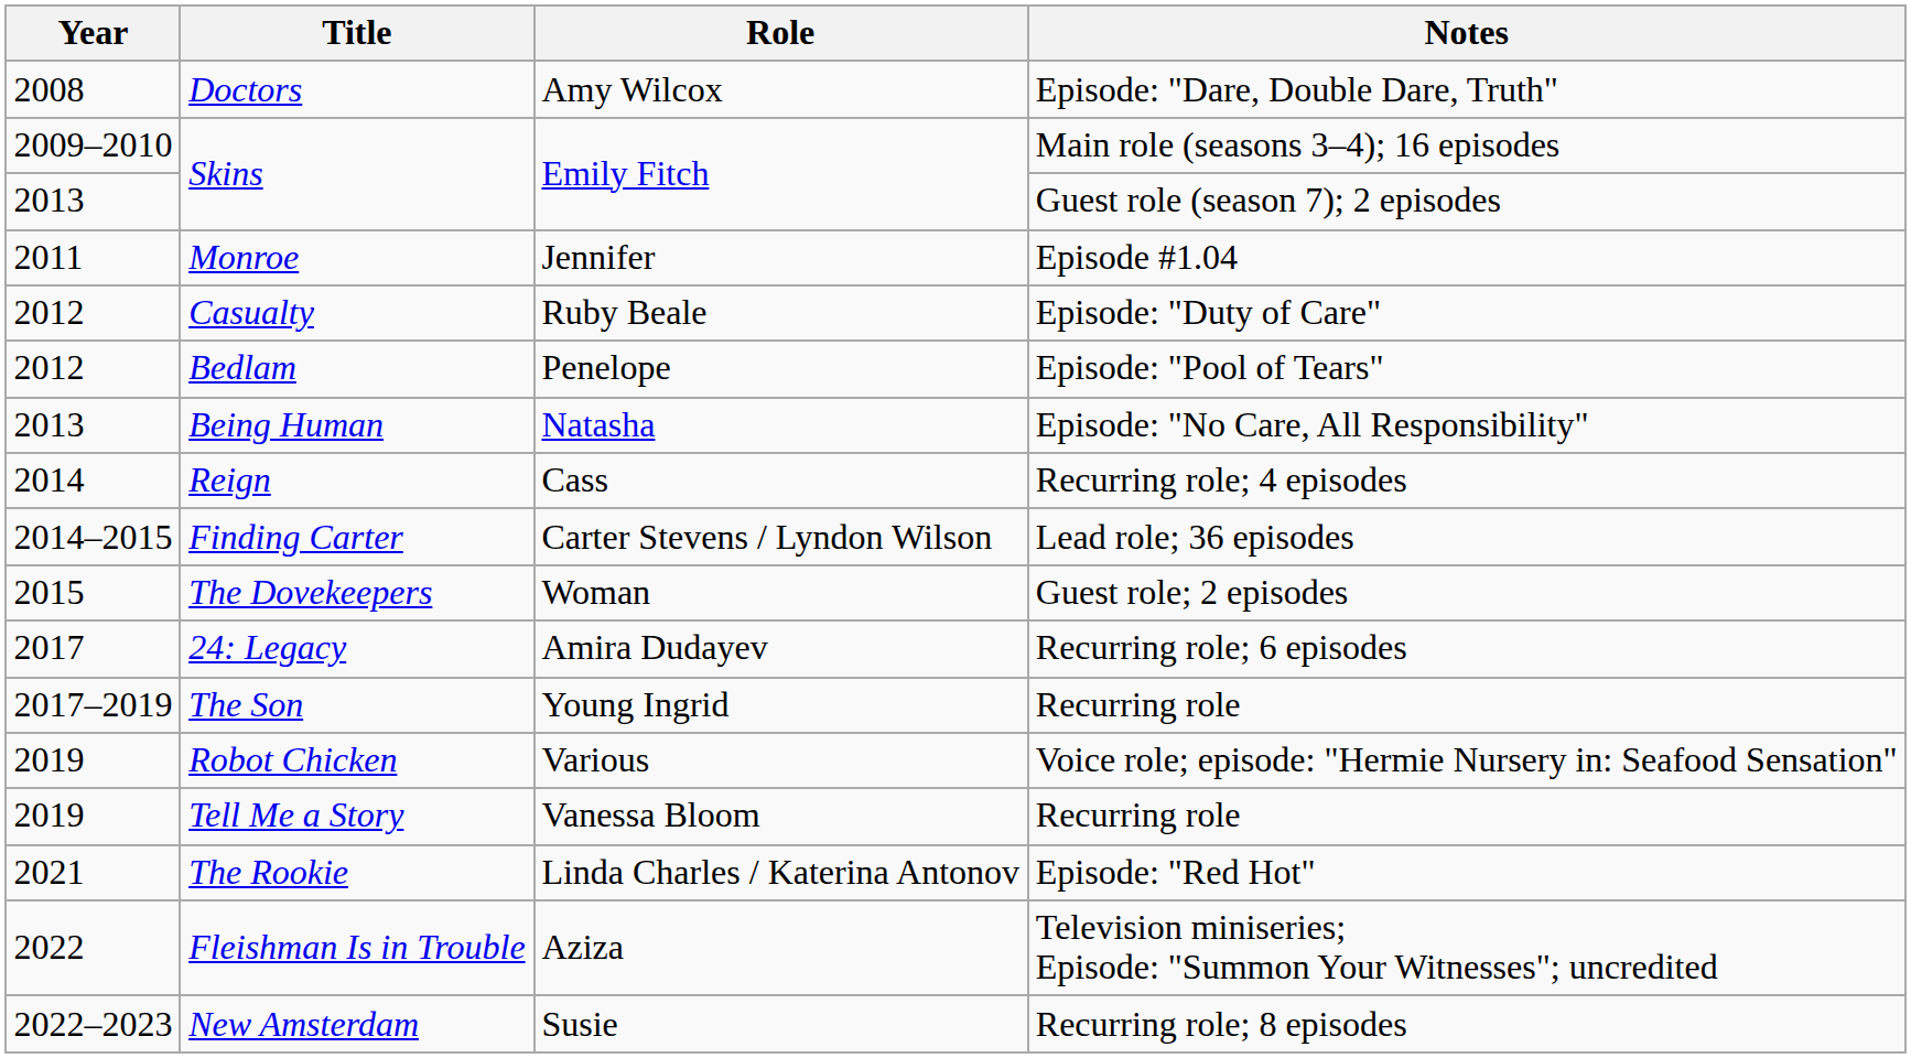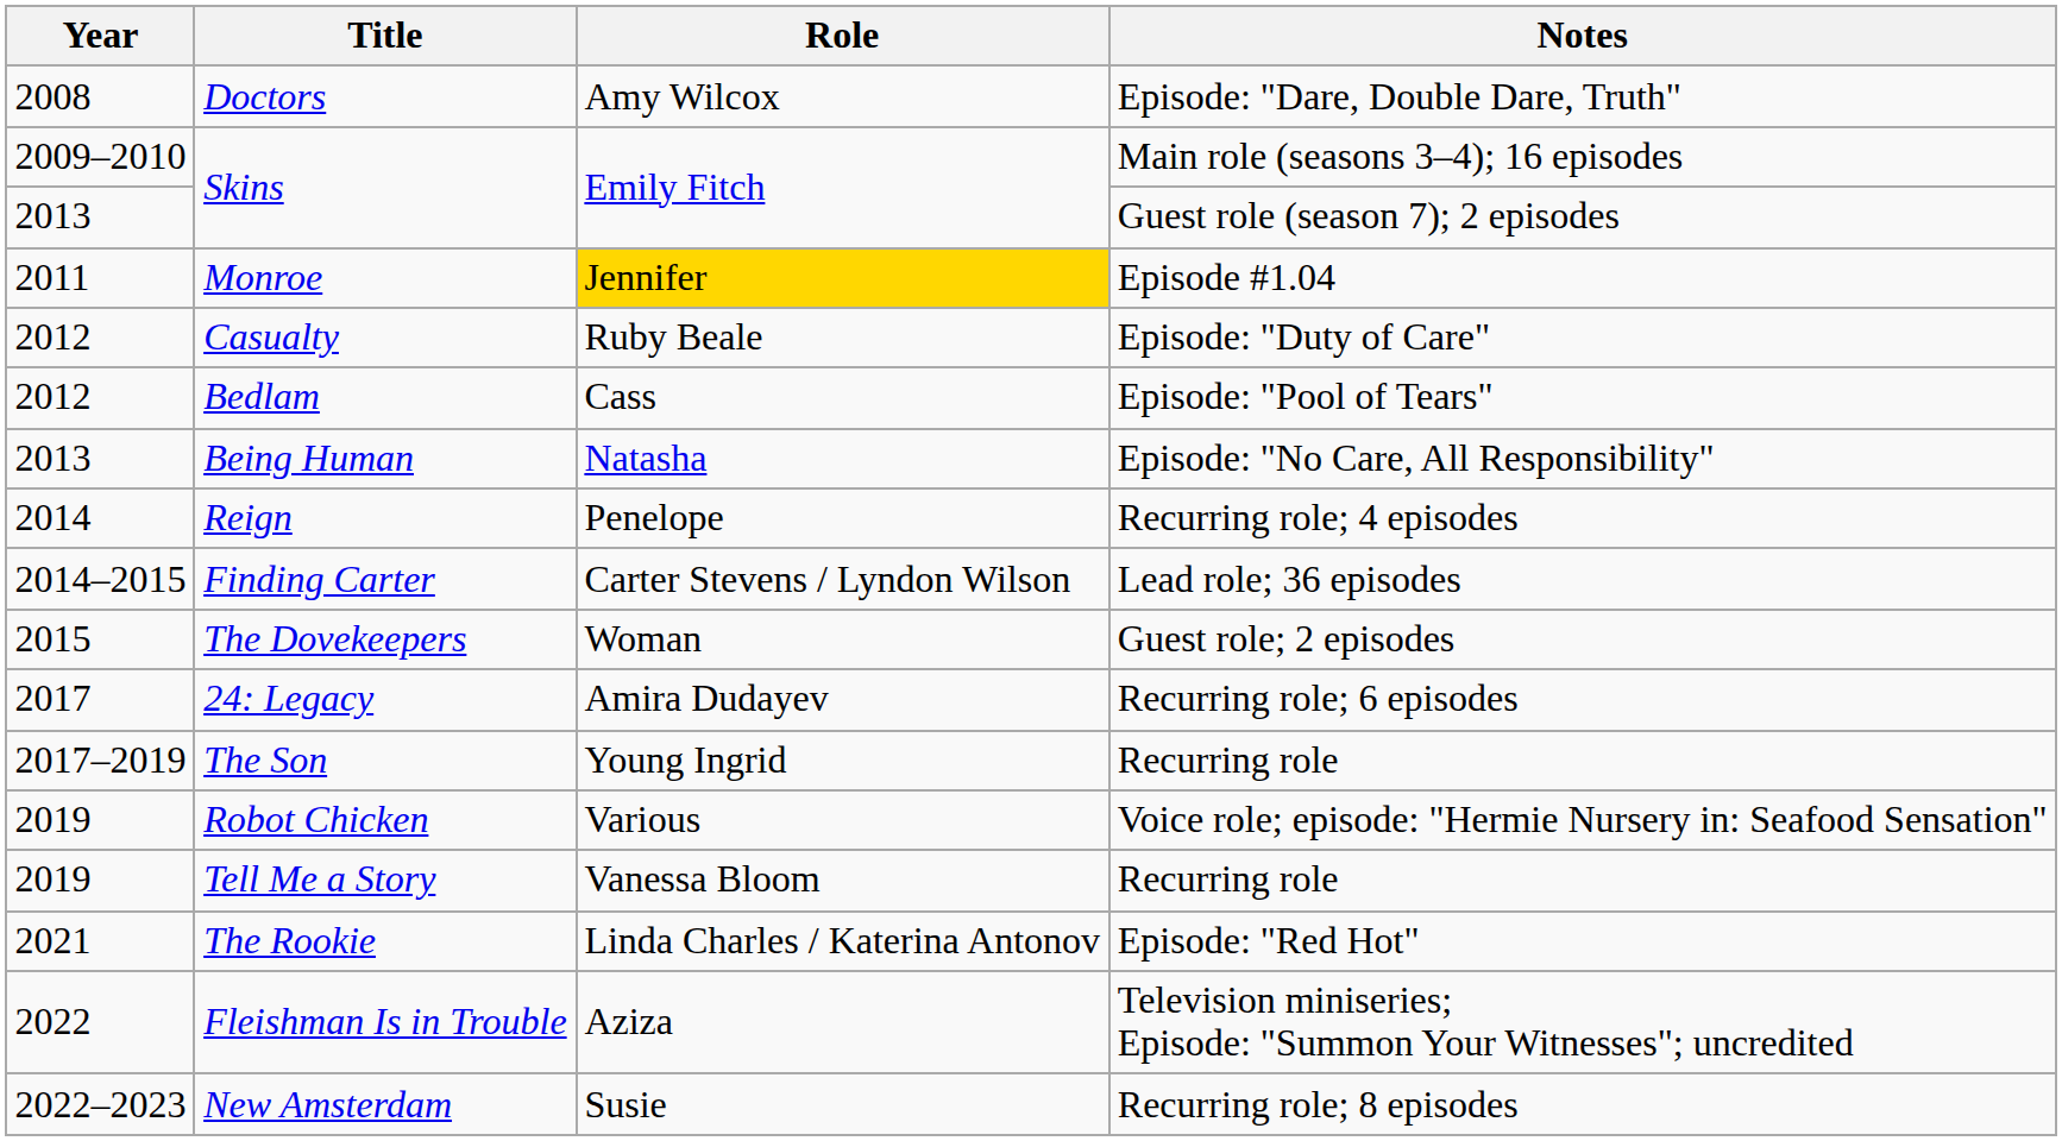Monroe | Role: no background -> gold background
Bedlam | Role: Penelope -> Cass
Reign | Role: Cass -> Penelope
